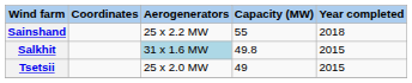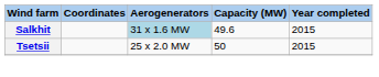- row: Sainshand | 25 x 2.2 MW | 55 | 2018
Salkhit | Capacity (MW): 49.8 -> 49.6
Tsetsii | Capacity (MW): 49 -> 50
